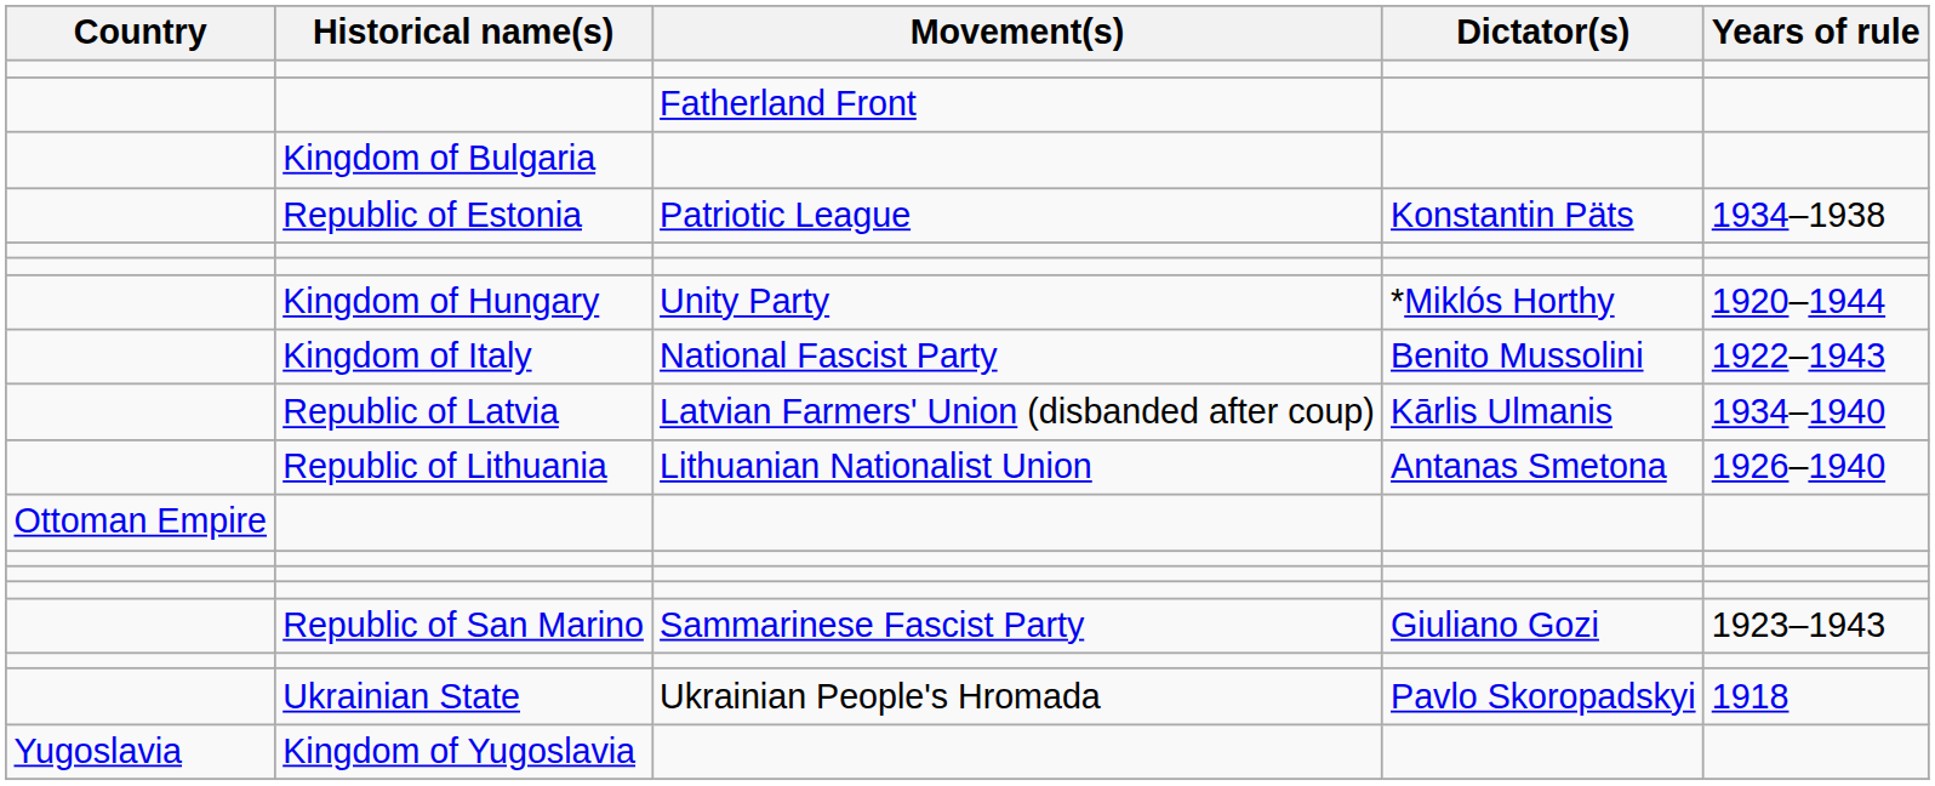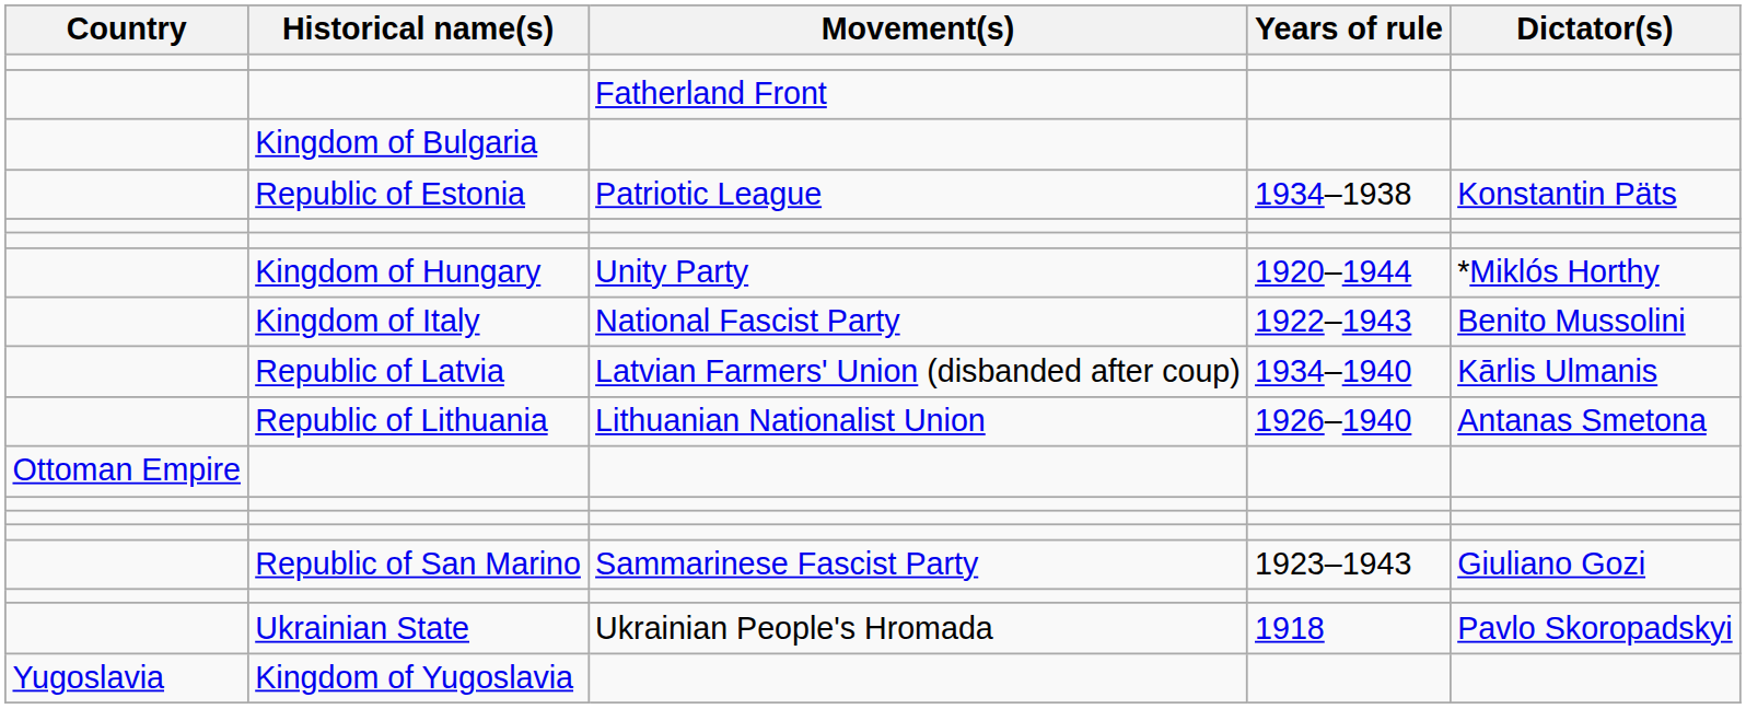columns swapped: Years of rule <-> Dictator(s)
